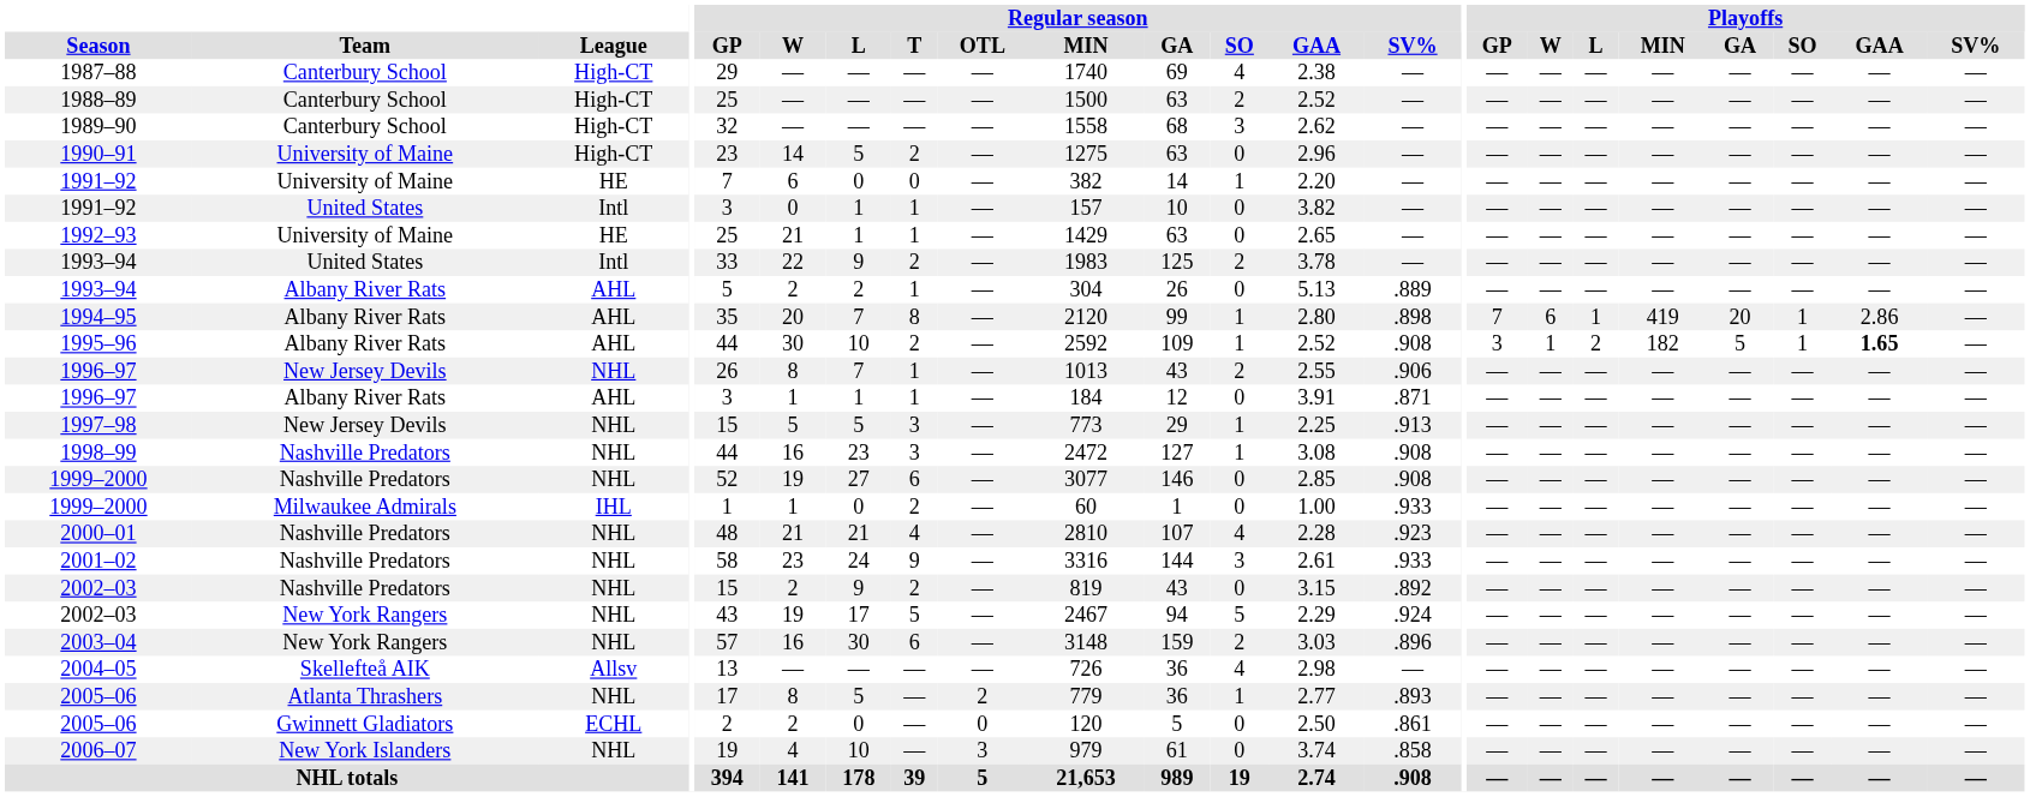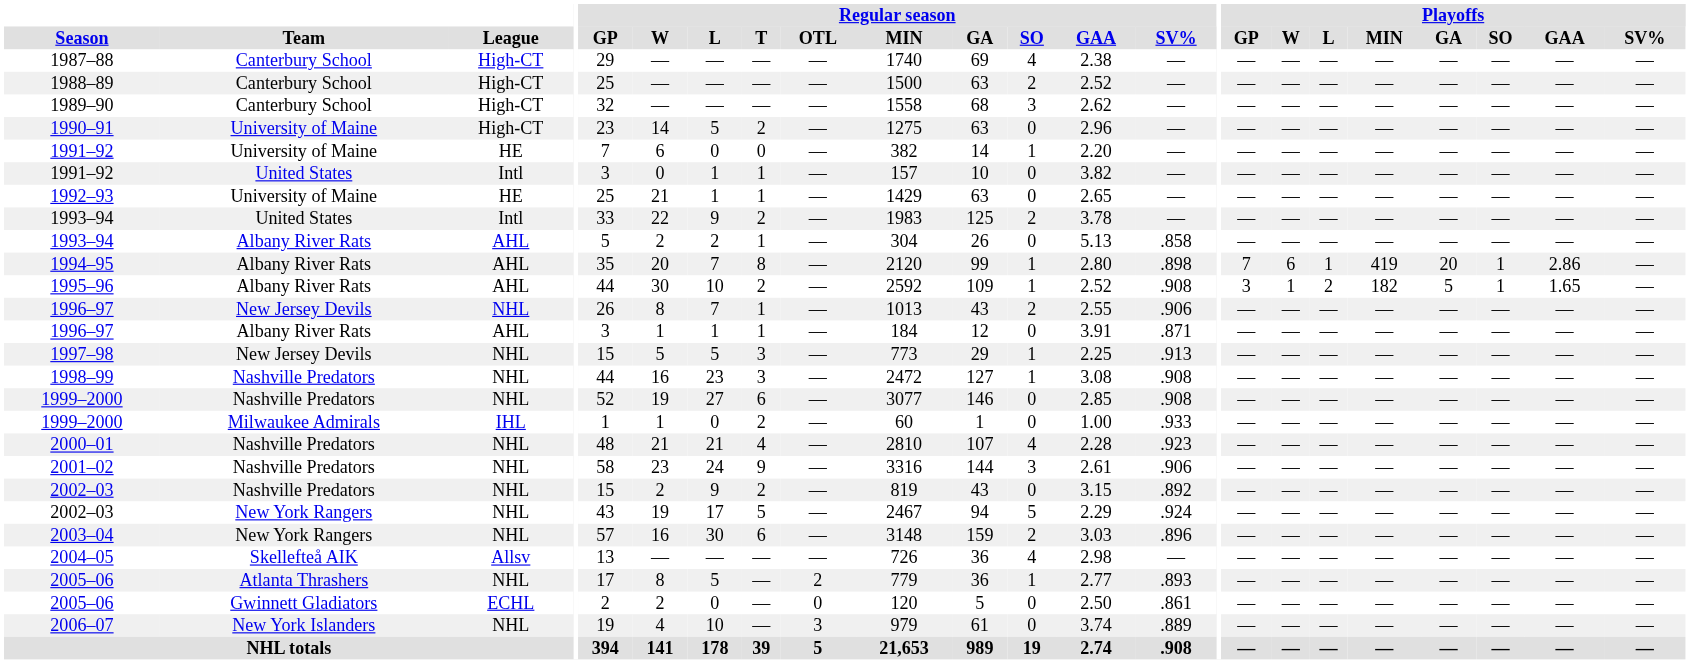1993–94 / Albany River Rats | Regular season / SV%: .889 -> .858
1995–96 | Playoffs / GAA: bold -> normal
2001–02 | Regular season / SV%: .933 -> .906
2006–07 | Regular season / SV%: .858 -> .889
